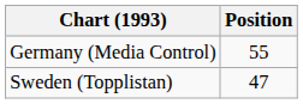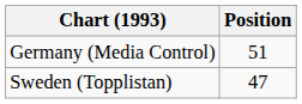Germany (Media Control) | Position: 55 -> 51
